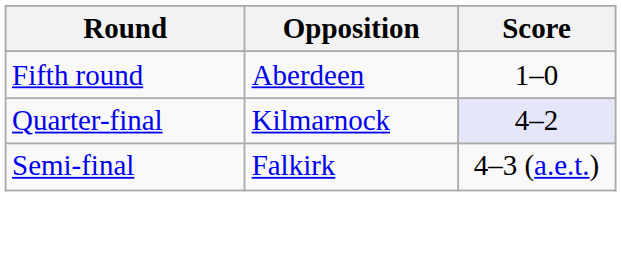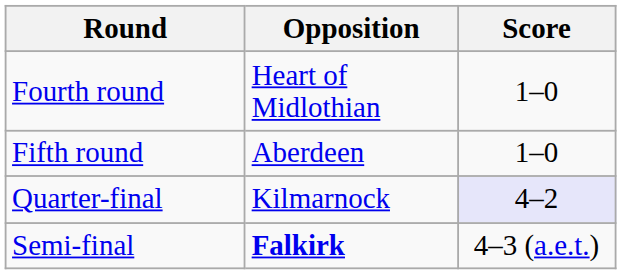+ row: Fourth round | Heart of Midlothian | 1–0
Semi-final | Opposition: normal -> bold
